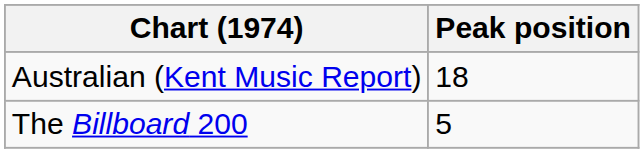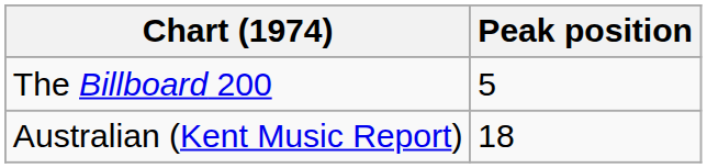rows swapped: The Billboard 200 <-> Australian (Kent Music Report)
